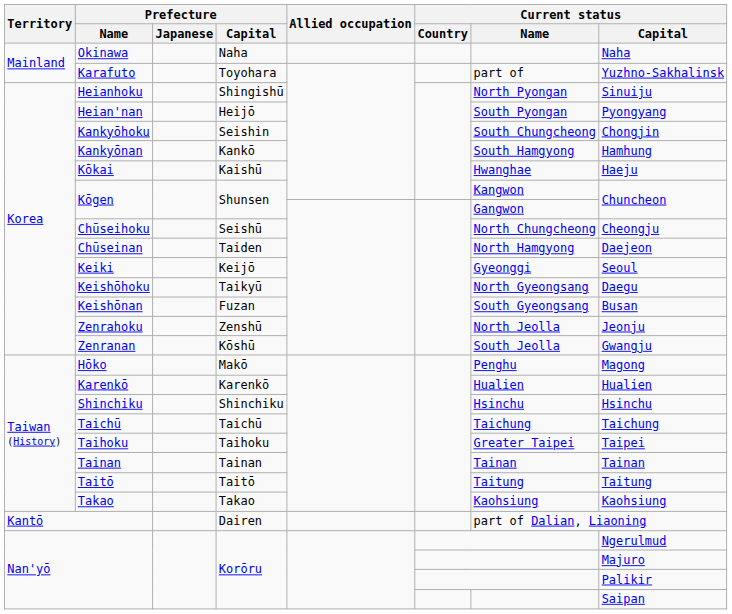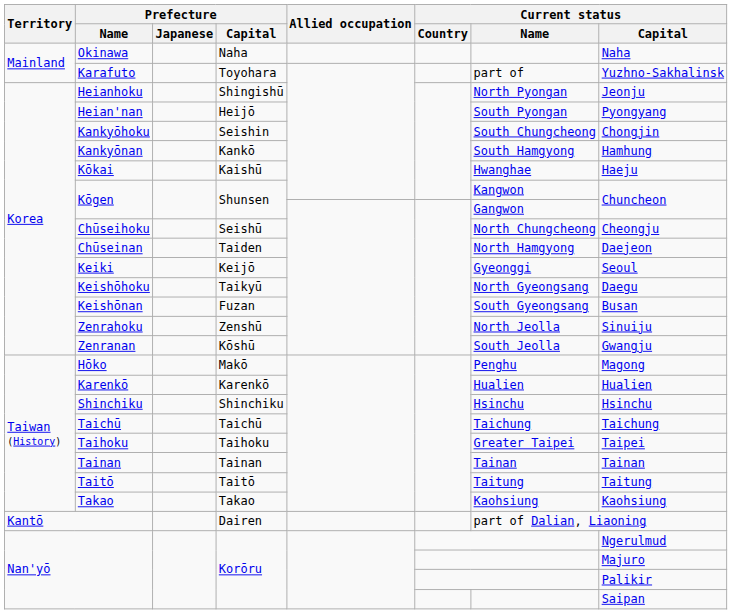Heianhoku | Current status / Capital: Sinuiju -> Jeonju
Zenrahoku | Current status / Capital: Jeonju -> Sinuiju
